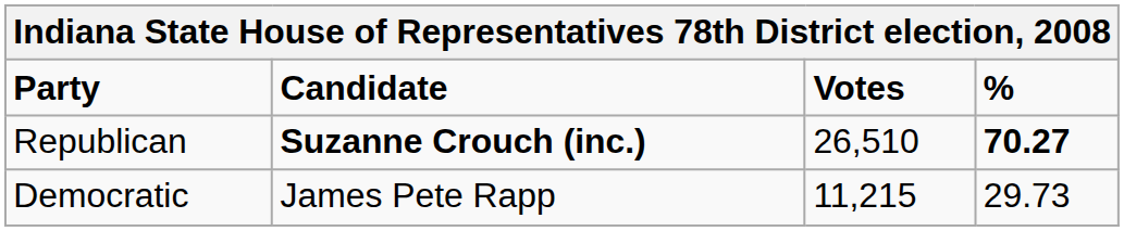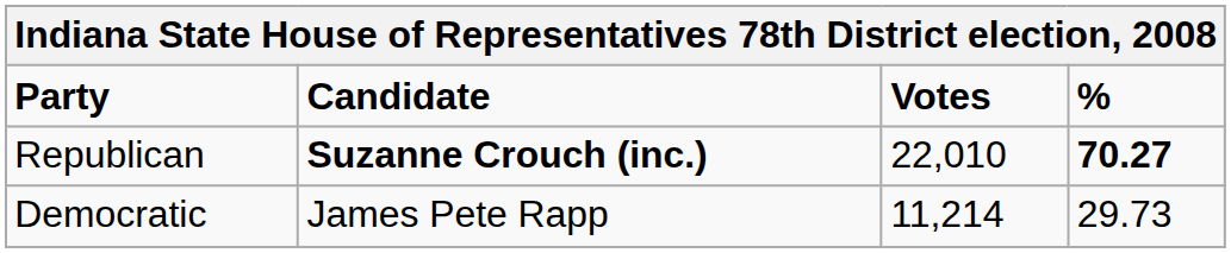Republican | Votes: 26,510 -> 22,010
Democratic | Votes: 11,215 -> 11,214
